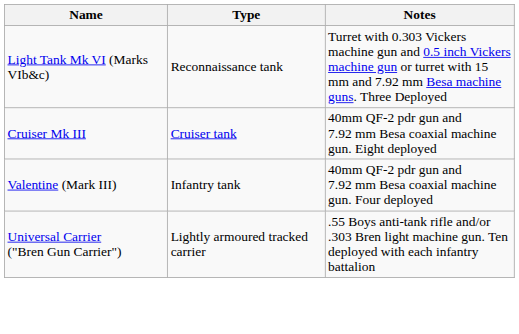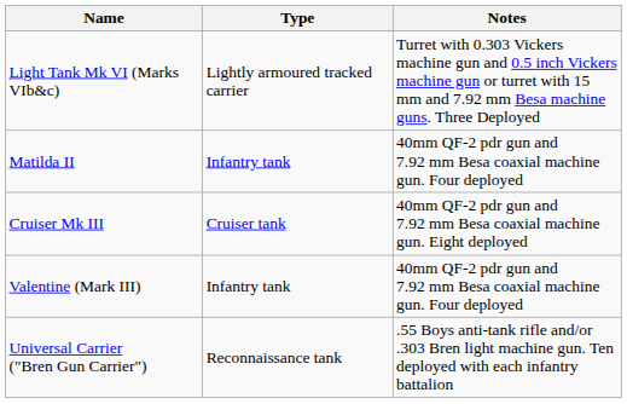Light Tank Mk VI (Marks VIb&c) | Type: Reconnaissance tank -> Lightly armoured tracked carrier
+ row: Matilda II | Infantry tank | 40mm QF-2 pdr gun and 7.92 mm Besa coaxial machine gun. Four deployed
Universal Carrier ("Bren Gun Carrier") | Type: Lightly armoured tracked carrier -> Reconnaissance tank
